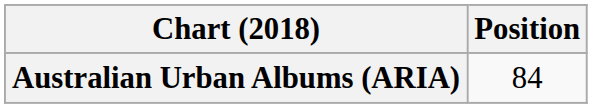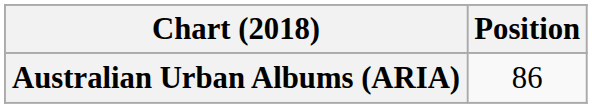Australian Urban Albums (ARIA) | Position: 84 -> 86
